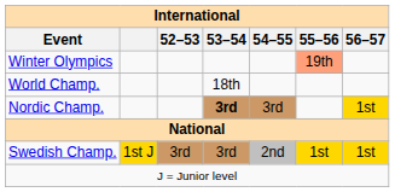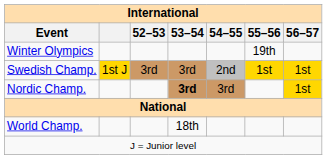Winter Olympics | 55–56: lightsalmon background -> no background
rows swapped: World Champ. <-> Swedish Champ.
